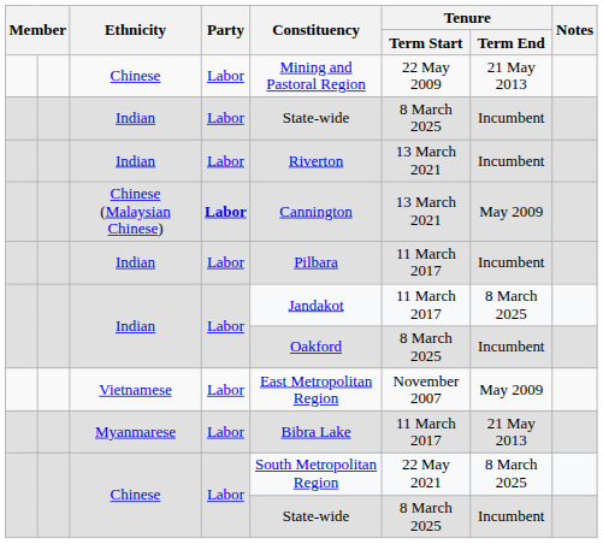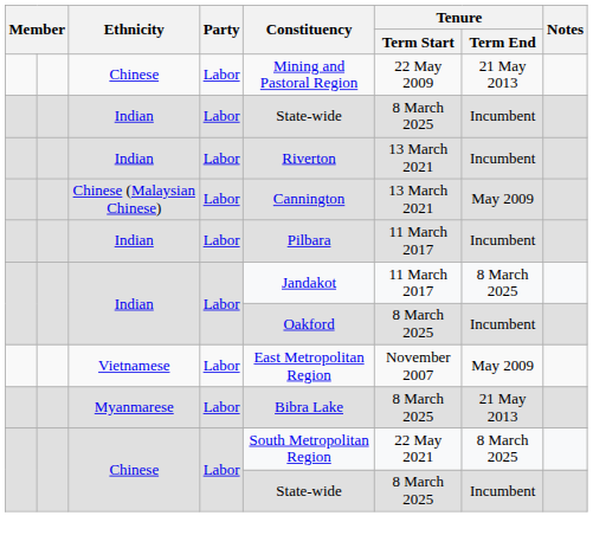Chinese (Malaysian Chinese) | Party: bold -> normal
Myanmarese | Tenure / Term Start: 11 March 2017 -> 8 March 2025
